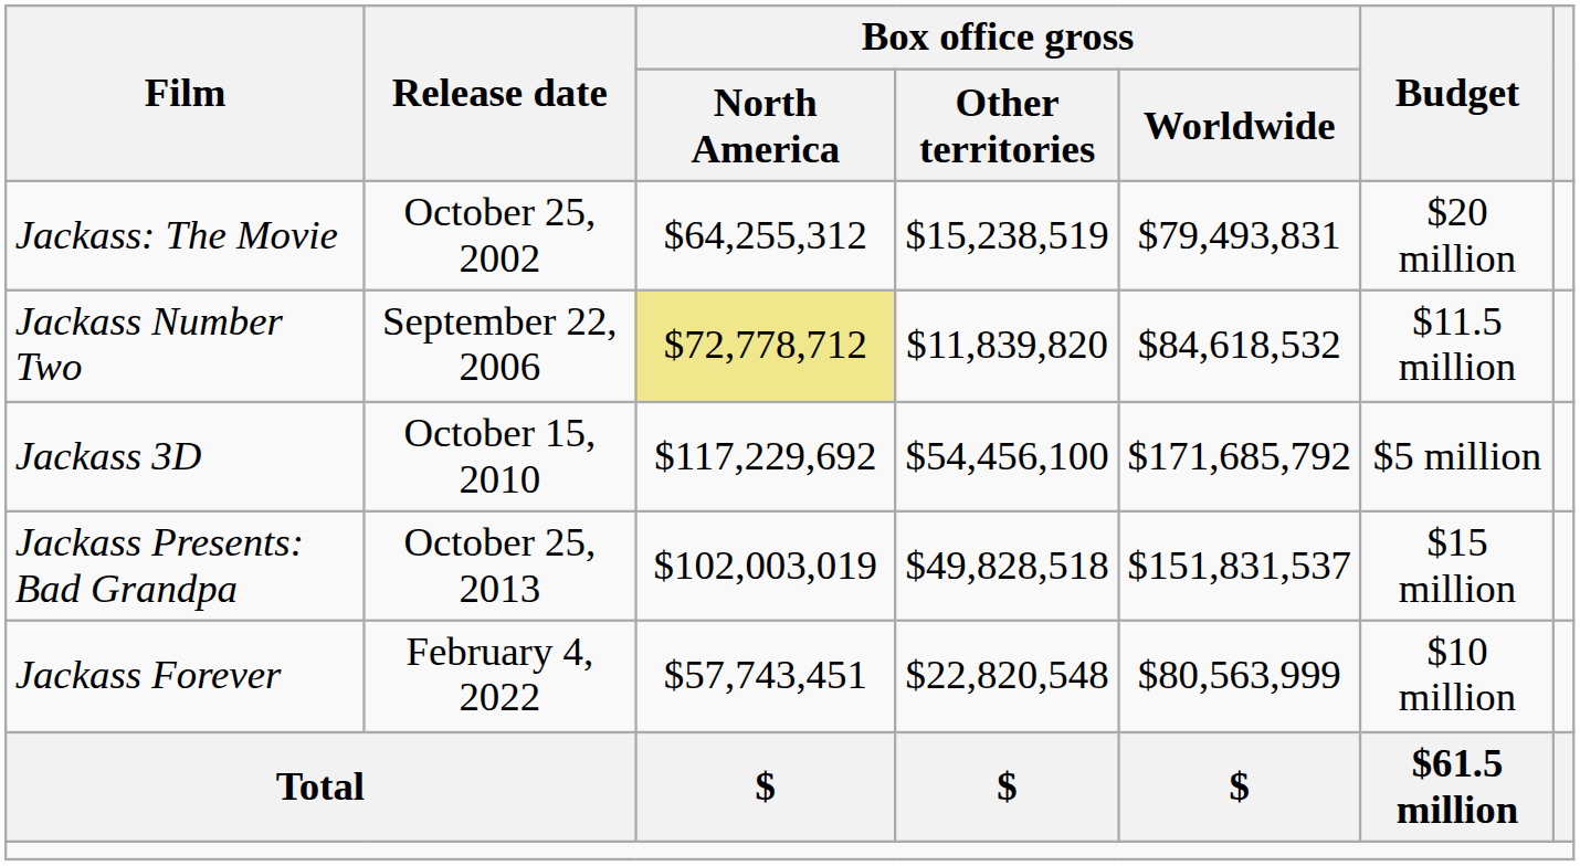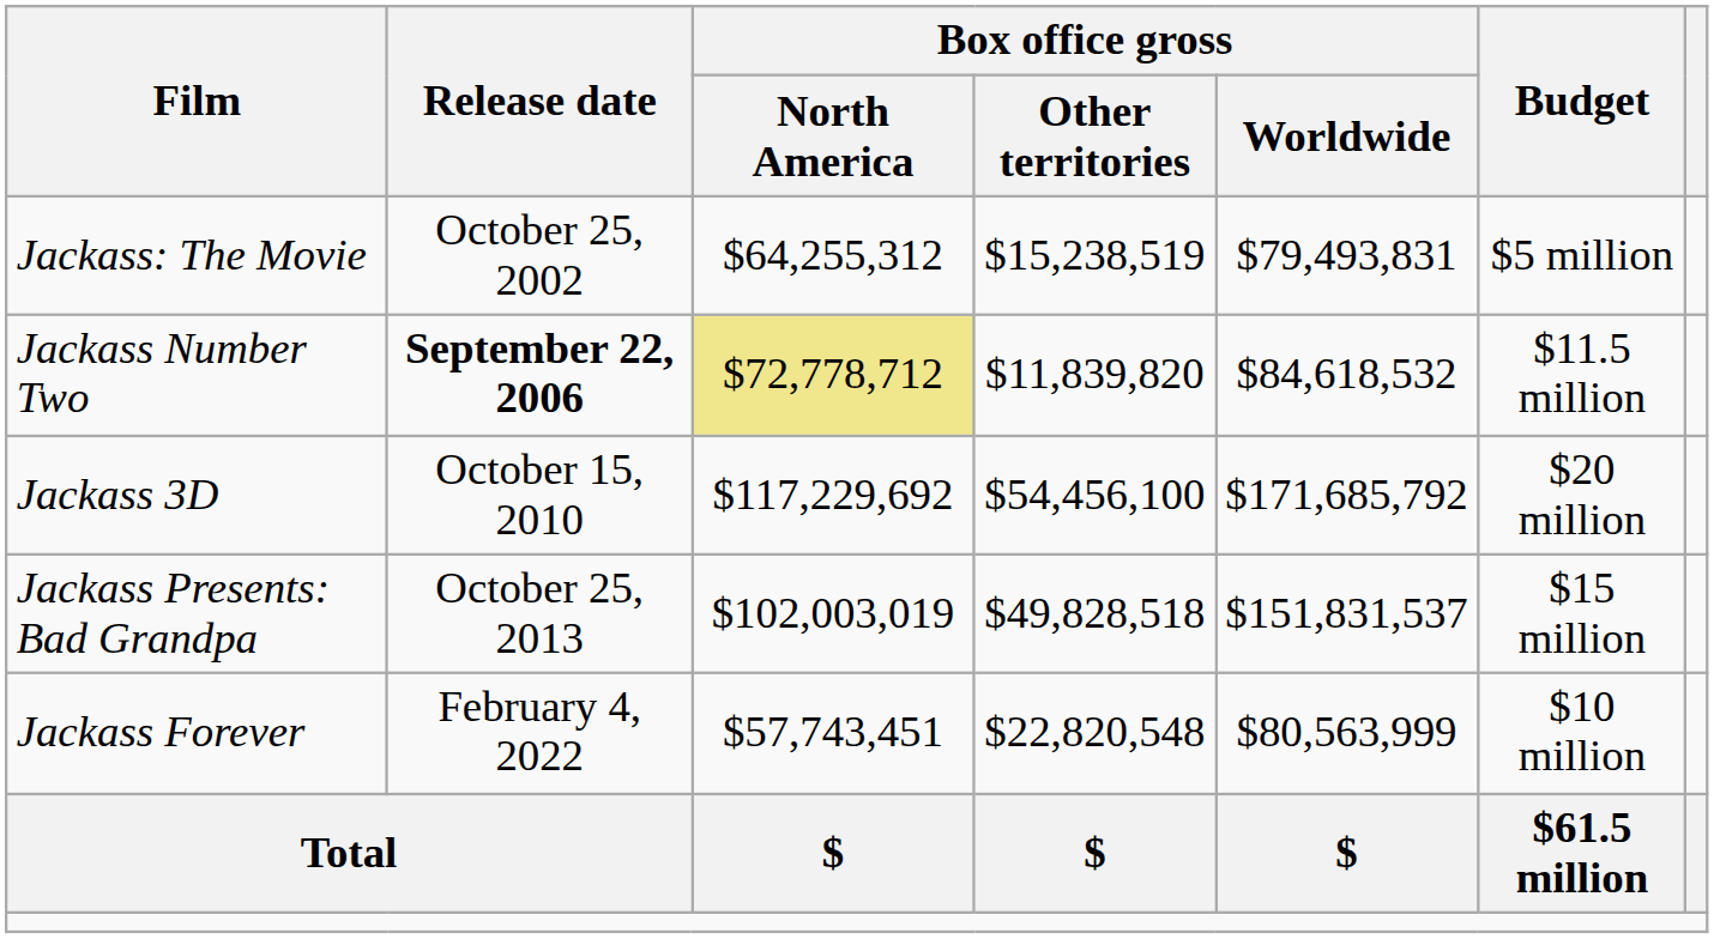Jackass: The Movie | Budget: $20 million -> $5 million
Jackass Number Two | Release date: normal -> bold
Jackass 3D | Budget: $5 million -> $20 million
